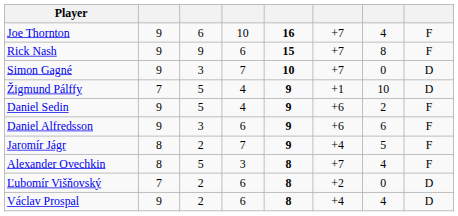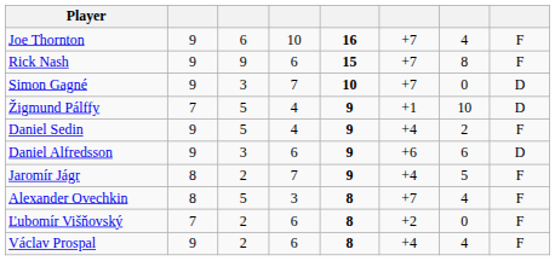Daniel Sedin | column 6: +6 -> +4
Daniel Alfredsson | column 8: F -> D
Ľubomír Višňovský | column 8: D -> F
Václav Prospal | column 8: D -> F
